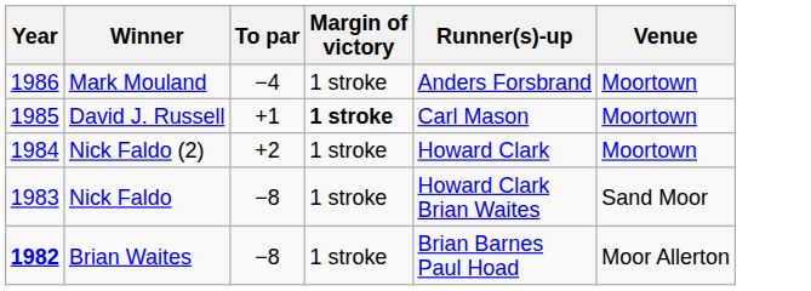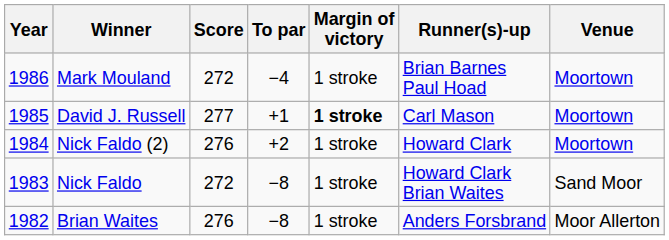+ column: Score | 272 | 277 | 276 | 272 | 276
Mark Mouland | Runner(s)-up: Anders Forsbrand -> Brian Barnes Paul Hoad
Brian Waites | Year: bold -> normal
Brian Waites | Runner(s)-up: Brian Barnes Paul Hoad -> Anders Forsbrand
